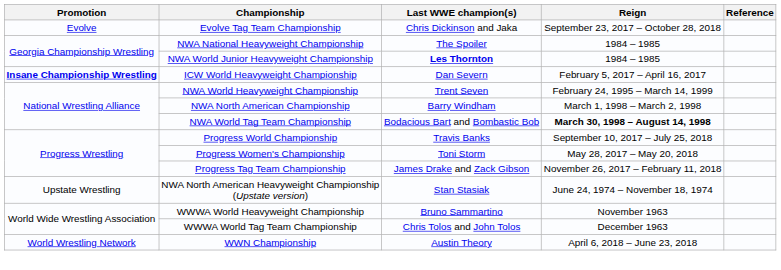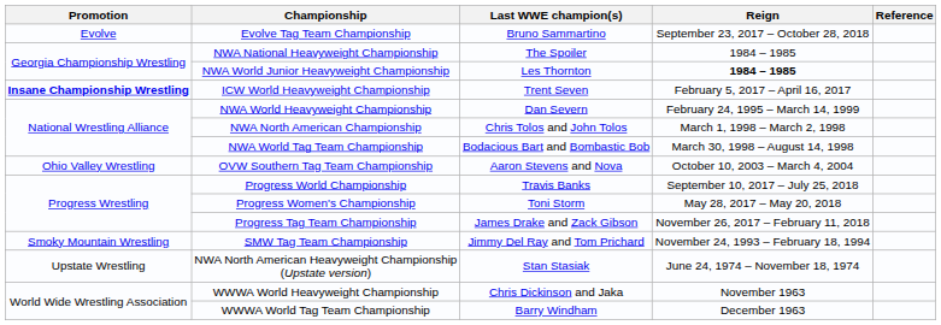Evolve Tag Team Championship | Last WWE champion(s): Chris Dickinson and Jaka -> Bruno Sammartino
NWA World Junior Heavyweight Championship | Last WWE champion(s): bold -> normal
NWA World Junior Heavyweight Championship | Reign: normal -> bold
ICW World Heavyweight Championship | Last WWE champion(s): Dan Severn -> Trent Seven
NWA World Heavyweight Championship | Last WWE champion(s): Trent Seven -> Dan Severn
NWA North American Championship | Last WWE champion(s): Barry Windham -> Chris Tolos and John Tolos
NWA World Tag Team Championship | Reign: bold -> normal
+ row: Ohio Valley Wrestling | OVW Southern Tag Team Championship | Aaron Stevens and Nova | October 10, 2003 – March 4, 2004
+ row: Smoky Mountain Wrestling | SMW Tag Team Championship | Jimmy Del Ray and Tom Prichard | November 24, 1993 – February 18, 1994
WWWA World Heavyweight Championship | Last WWE champion(s): Bruno Sammartino -> Chris Dickinson and Jaka
WWWA World Tag Team Championship | Last WWE champion(s): Chris Tolos and John Tolos -> Barry Windham
- row: World Wrestling Network | WWN Championship | Austin Theory | April 6, 2018 – June 23, 2018
